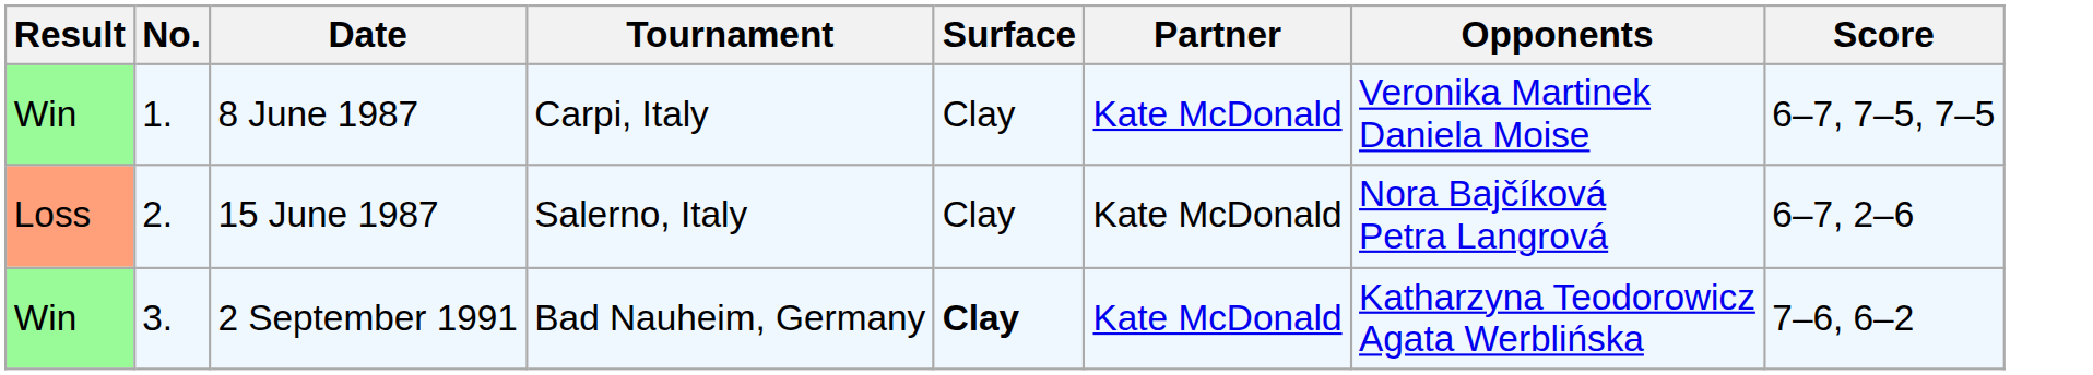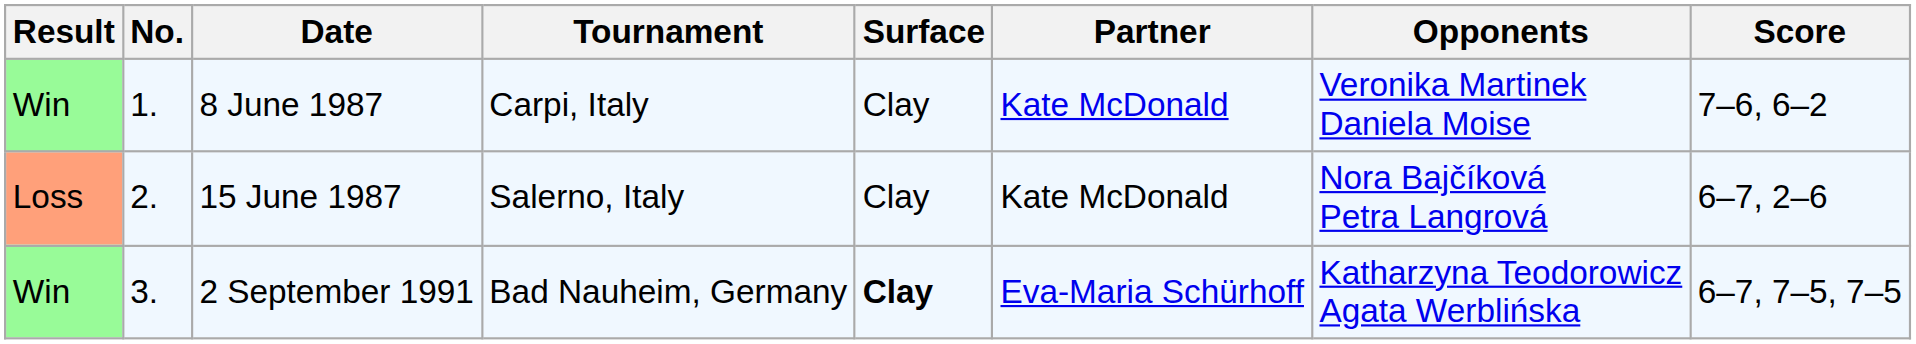8 June 1987 | Score: 6–7, 7–5, 7–5 -> 7–6, 6–2
2 September 1991 | Partner: Kate McDonald -> Eva-Maria Schürhoff
2 September 1991 | Score: 7–6, 6–2 -> 6–7, 7–5, 7–5
